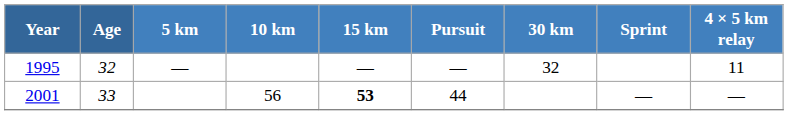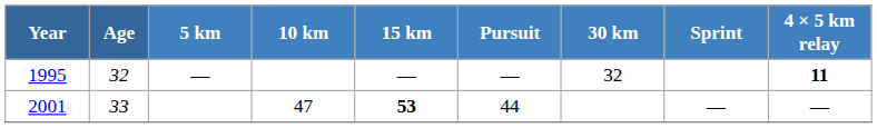1995 | 4 × 5 km relay: normal -> bold
2001 | 10 km: 56 -> 47
